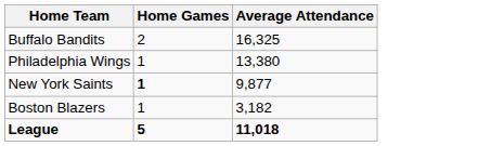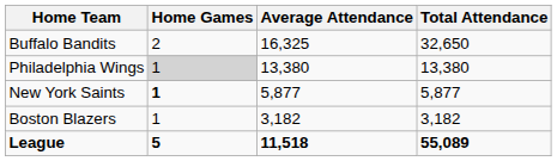+ column: Total Attendance | 32,650 | 13,380 | 5,877 | 3,182 | 55,089
Philadelphia Wings | Home Games: no background -> lightgrey background
New York Saints | Average Attendance: 9,877 -> 5,877
League | Average Attendance: 11,018 -> 11,518
